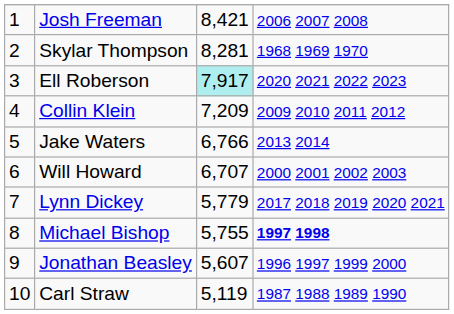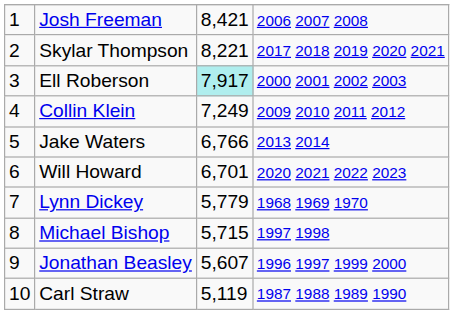Skylar Thompson | column 3: 8,281 -> 8,221
Skylar Thompson | column 4: 1968 1969 1970 -> 2017 2018 2019 2020 2021
Ell Roberson | column 4: 2020 2021 2022 2023 -> 2000 2001 2002 2003
Collin Klein | column 3: 7,209 -> 7,249
Will Howard | column 3: 6,707 -> 6,701
Will Howard | column 4: 2000 2001 2002 2003 -> 2020 2021 2022 2023
Lynn Dickey | column 4: 2017 2018 2019 2020 2021 -> 1968 1969 1970
Michael Bishop | column 3: 5,755 -> 5,715
Michael Bishop | column 4: bold -> normal
